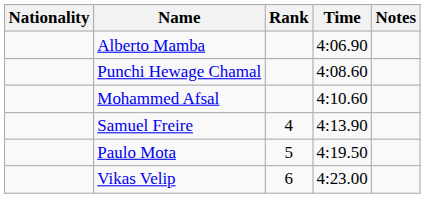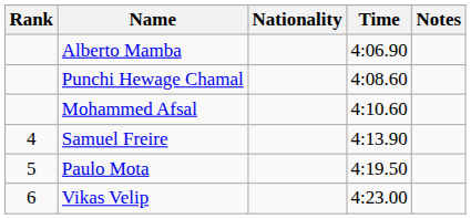columns swapped: Rank <-> Nationality
